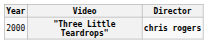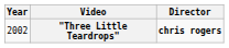"Three Little Teardrops" | Year: 2000 -> 2002
